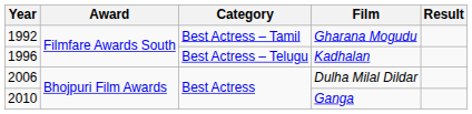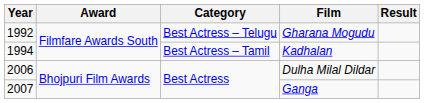Gharana Mogudu | Category: Best Actress – Tamil -> Best Actress – Telugu
Kadhalan | Year: 1996 -> 1994
Kadhalan | Category: Best Actress – Telugu -> Best Actress – Tamil
Ganga | Year: 2010 -> 2007
